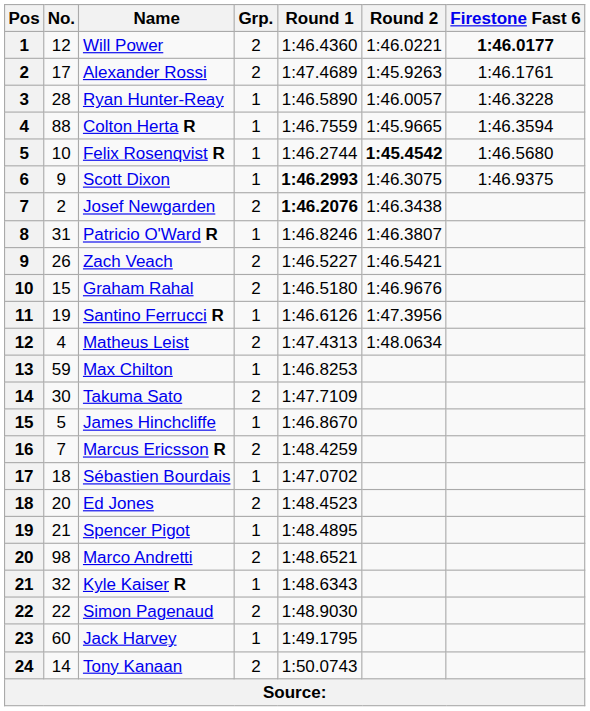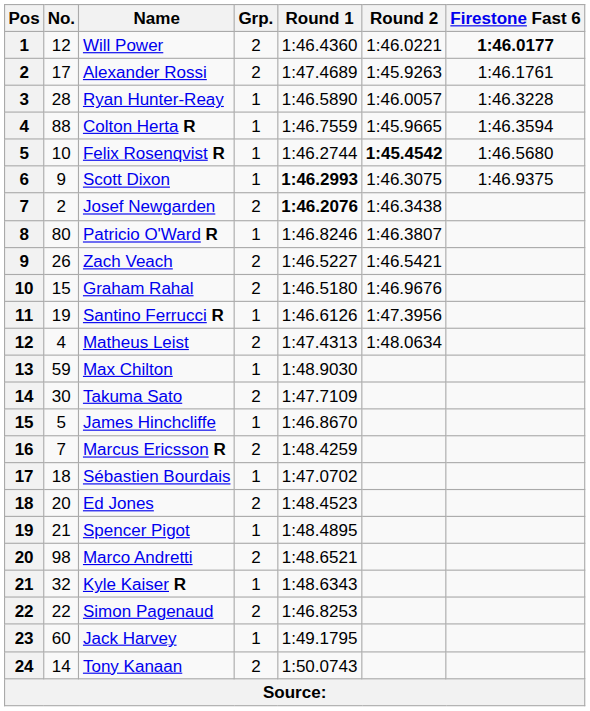Patricio O'Ward R | No.: 31 -> 80
Max Chilton | Round 1: 1:46.8253 -> 1:48.9030
Simon Pagenaud | Round 1: 1:48.9030 -> 1:46.8253
